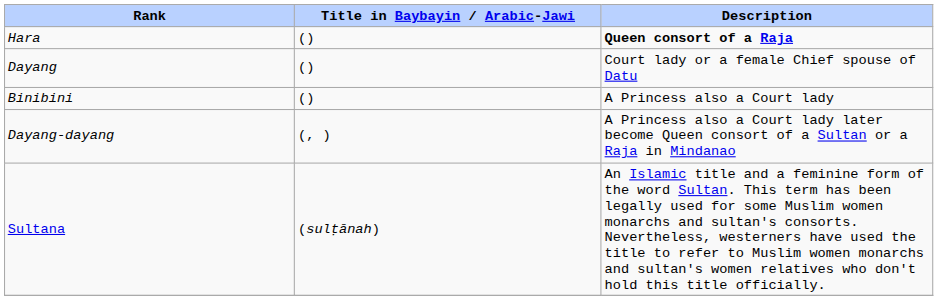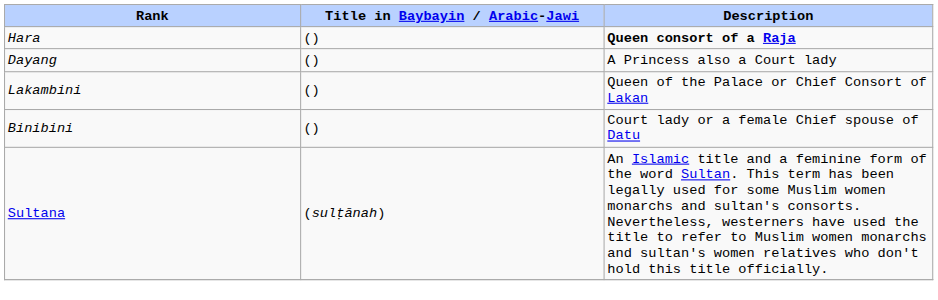Dayang | Description: Court lady or a female Chief spouse of Datu -> A Princess also a Court lady
+ row: Lakambini | () | Queen of the Palace or Chief Consort of Lakan
Binibini | Description: A Princess also a Court lady -> Court lady or a female Chief spouse of Datu
- row: Dayang-dayang | (, ) | A Princess also a Court lady later become Queen consort of a Sultan or a Raja in Mindanao
